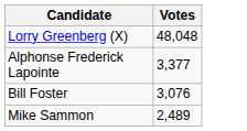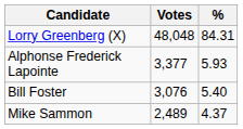+ column: % | 84.31 | 5.93 | 5.40 | 4.37
